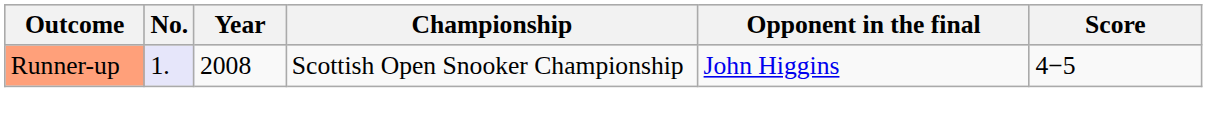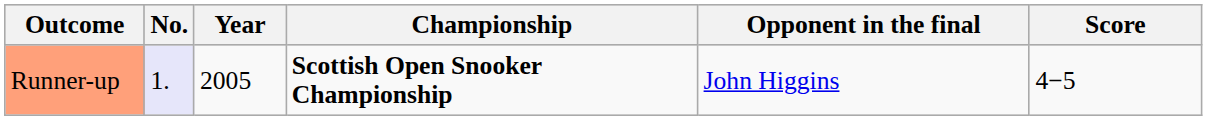Runner-up | Year: 2008 -> 2005
Runner-up | Championship: normal -> bold
